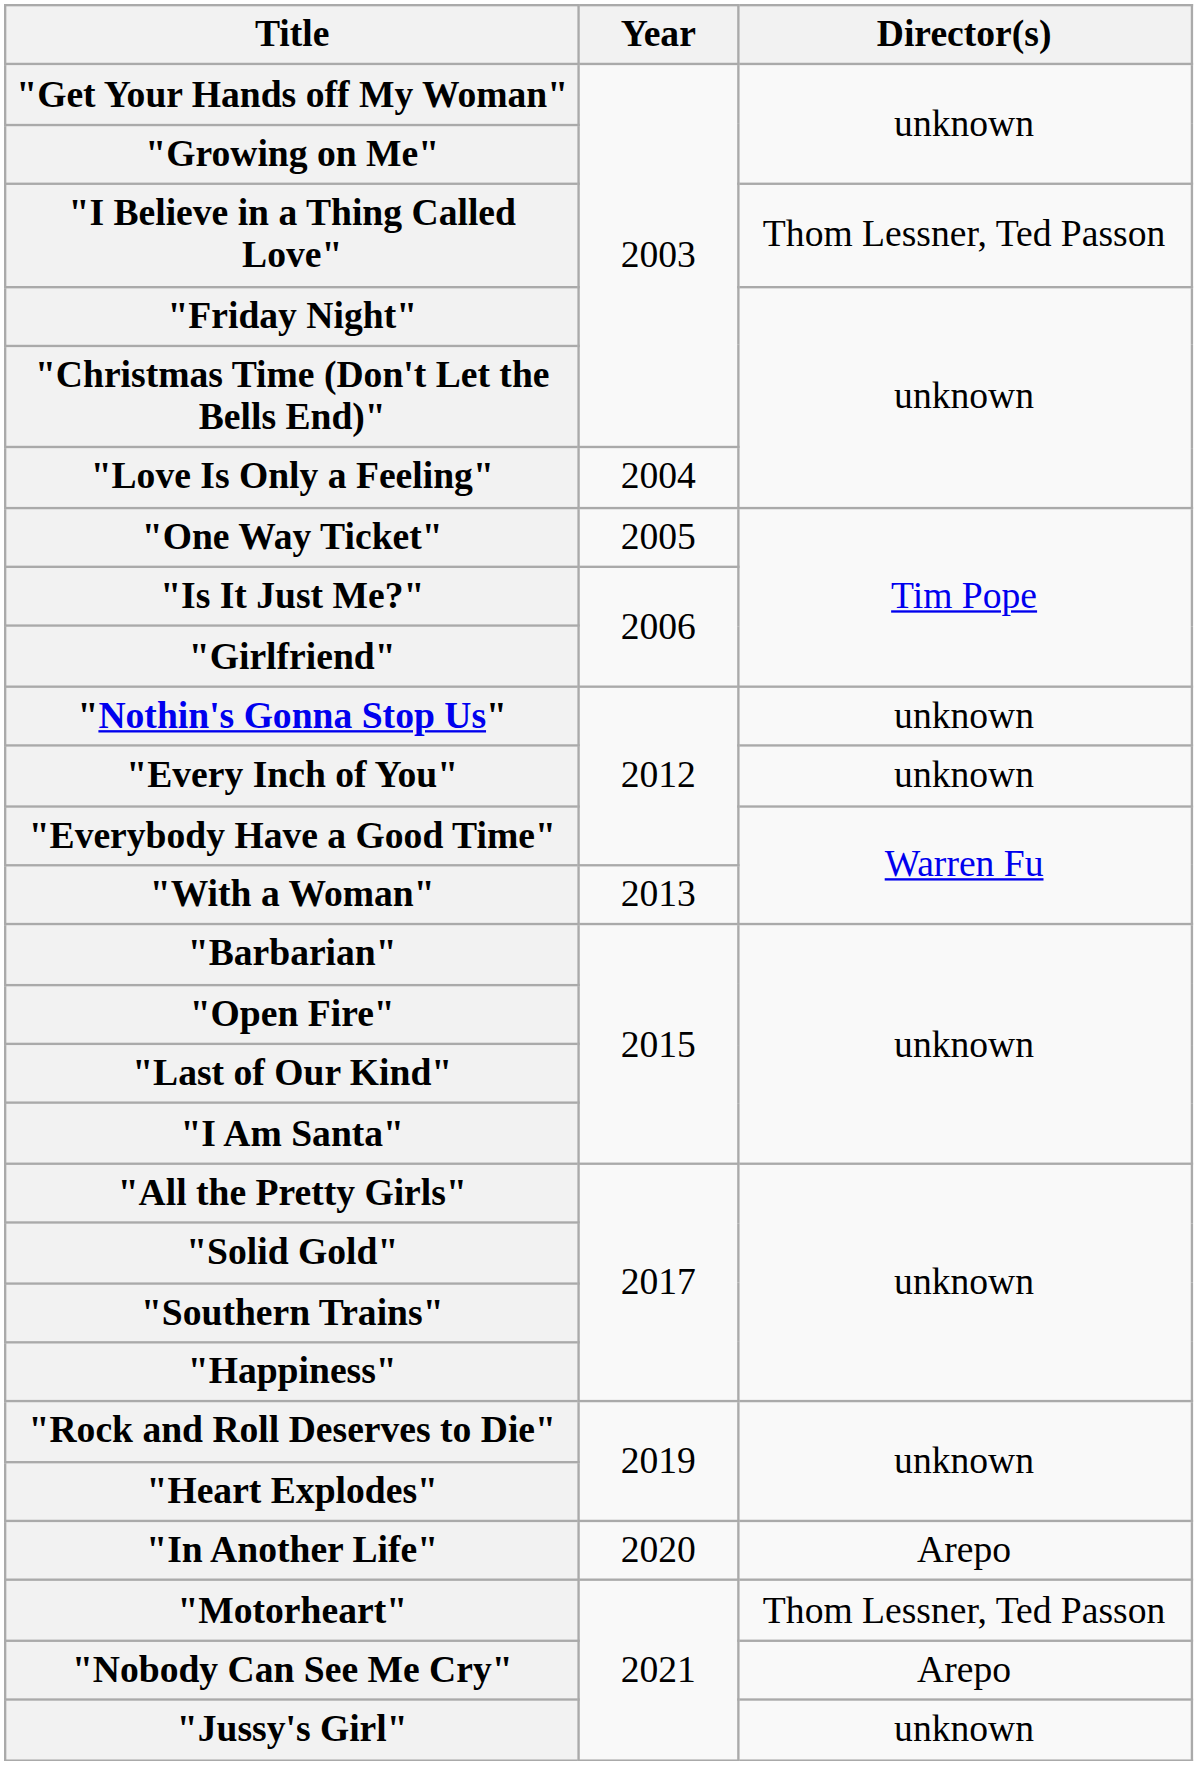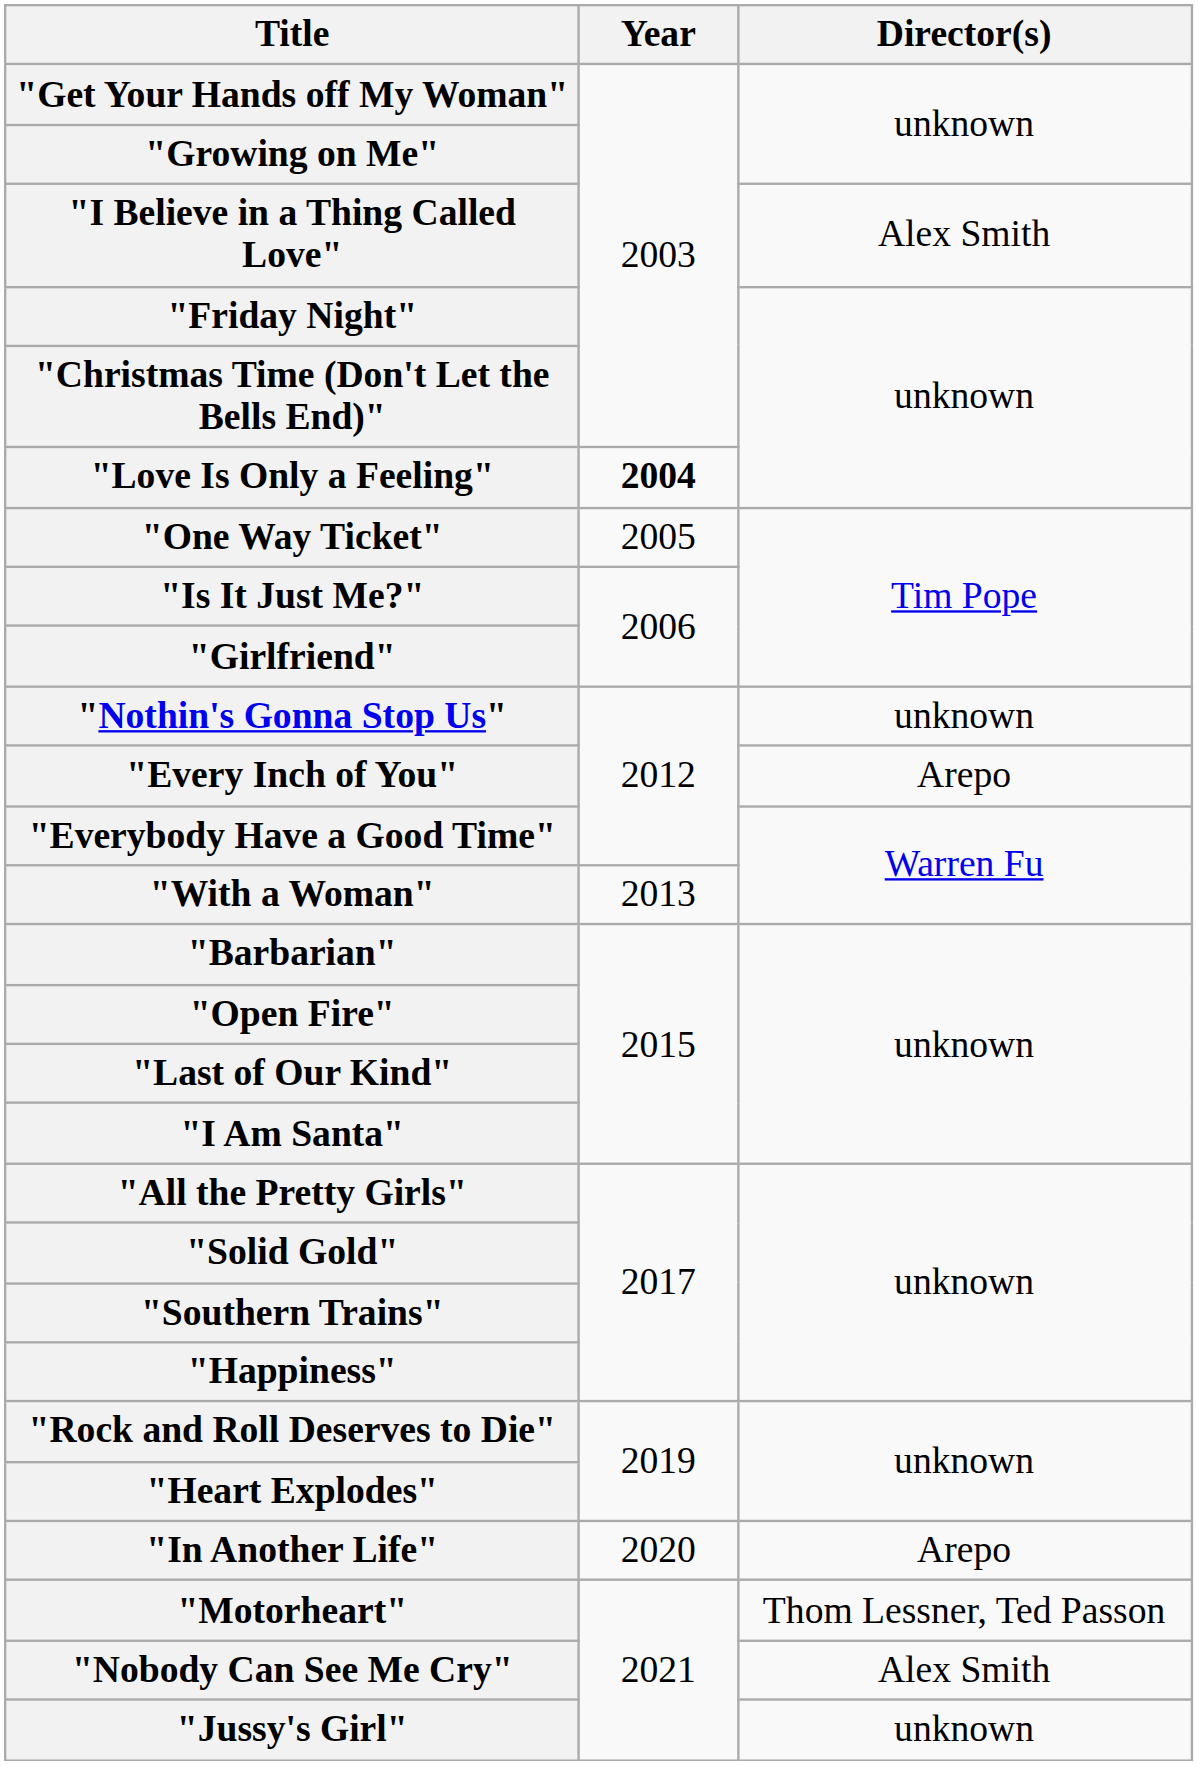"I Believe in a Thing Called Love" | Director(s): Thom Lessner, Ted Passon -> Alex Smith
"Love Is Only a Feeling" | Year: normal -> bold
"Every Inch of You" | Director(s): unknown -> Arepo
"Nobody Can See Me Cry" | Director(s): Arepo -> Alex Smith
